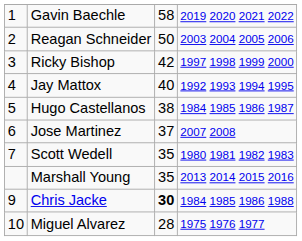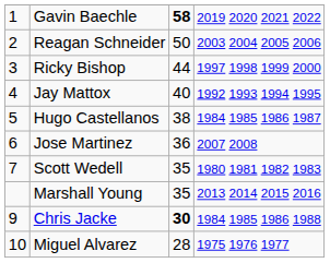Gavin Baechle | column 3: normal -> bold
Ricky Bishop | column 3: 42 -> 44
Jose Martinez | column 3: 37 -> 36
